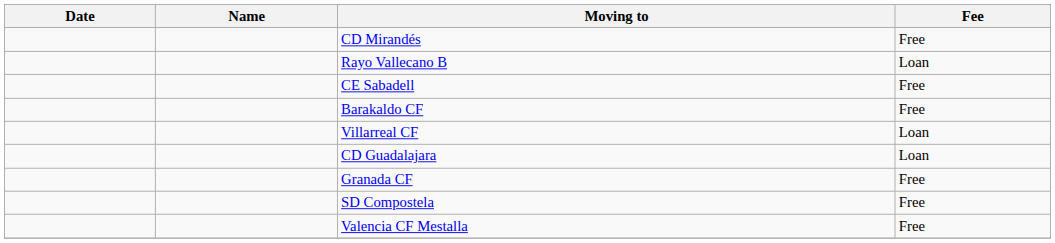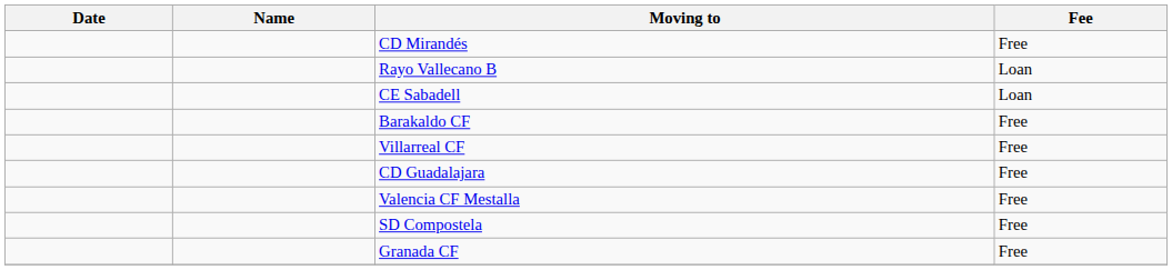CE Sabadell | Fee: Free -> Loan
Villarreal CF | Fee: Loan -> Free
CD Guadalajara | Fee: Loan -> Free
rows swapped: Valencia CF Mestalla <-> Granada CF
